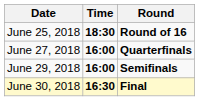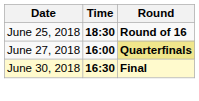June 27, 2018 | Round: no background -> khaki background
- row: June 29, 2018 | 16:00 | Semifinals
